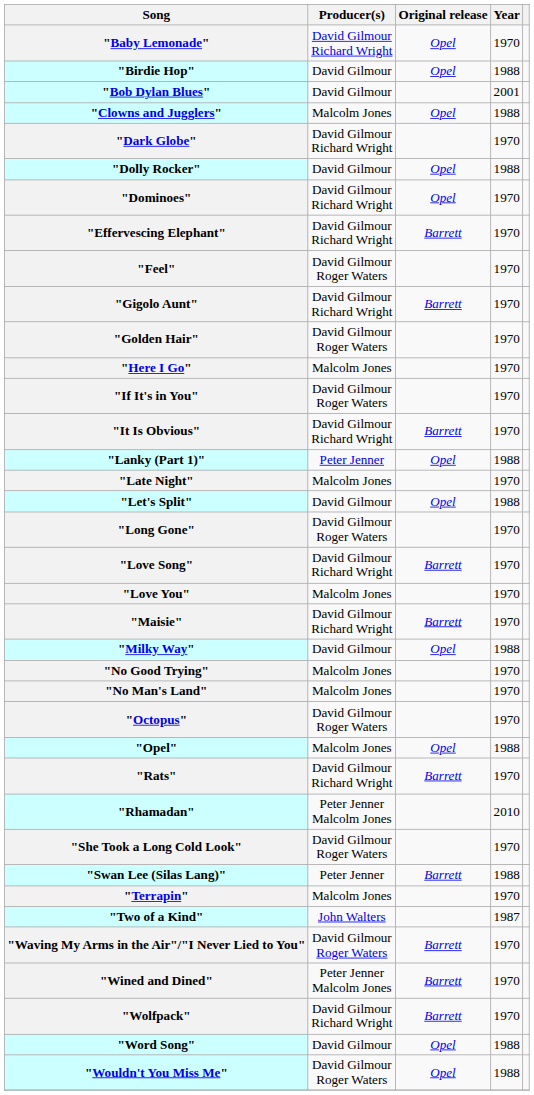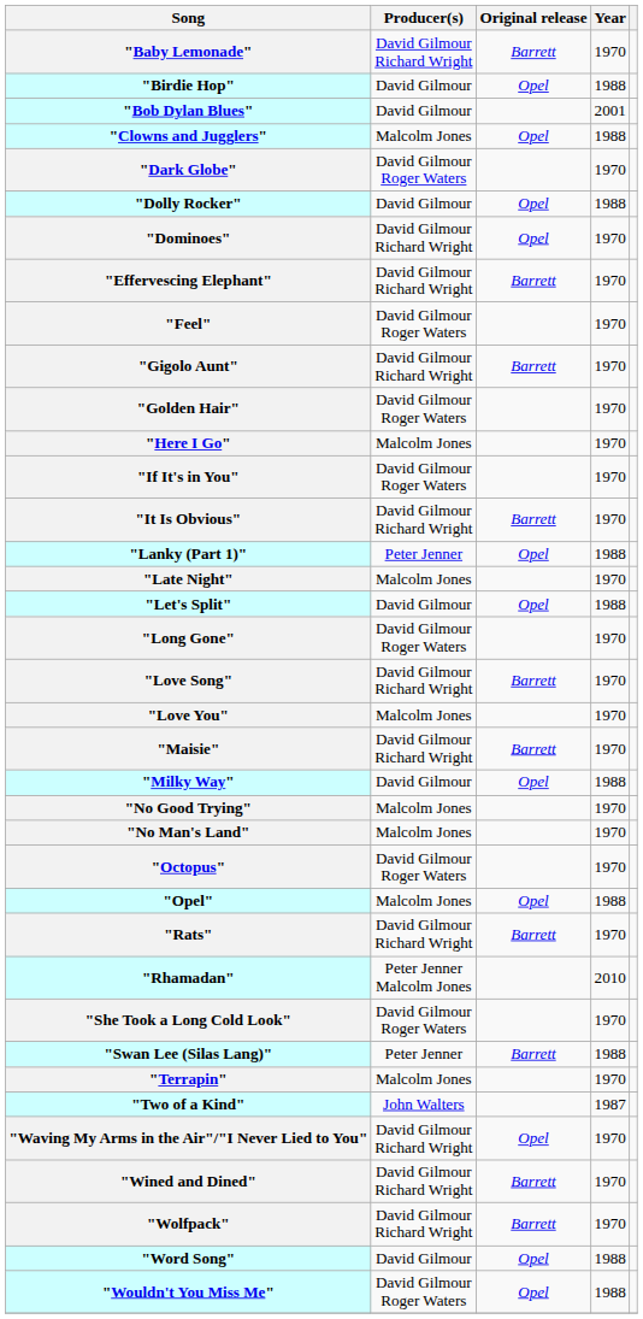"Baby Lemonade" | Original release: Opel -> Barrett
"Dark Globe" | Producer(s): David Gilmour Richard Wright -> David Gilmour Roger Waters
"Waving My Arms in the Air"/"I Never Lied to You" | Producer(s): David Gilmour Roger Waters -> David Gilmour Richard Wright
"Waving My Arms in the Air"/"I Never Lied to You" | Original release: Barrett -> Opel
"Wined and Dined" | Producer(s): Peter Jenner Malcolm Jones -> David Gilmour Richard Wright
